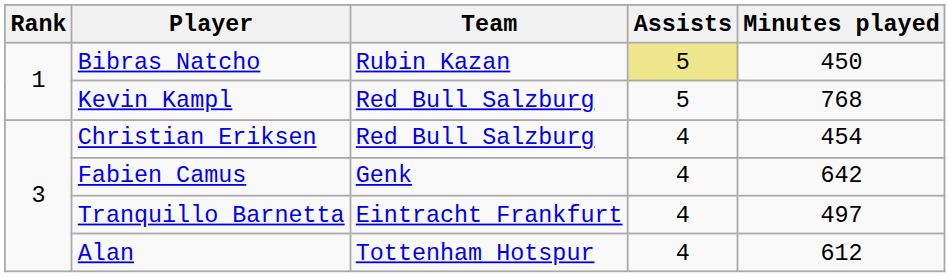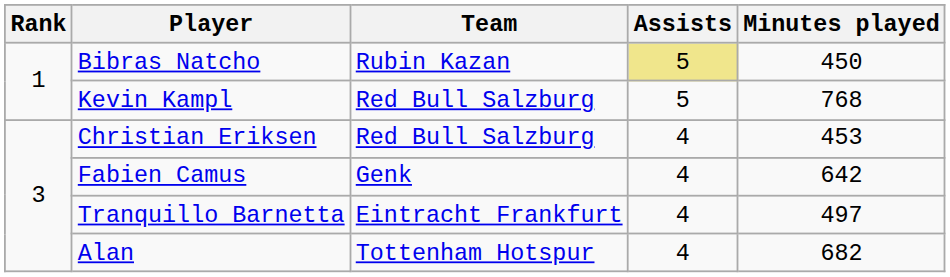Christian Eriksen | Minutes played: 454 -> 453
Alan | Minutes played: 612 -> 682
